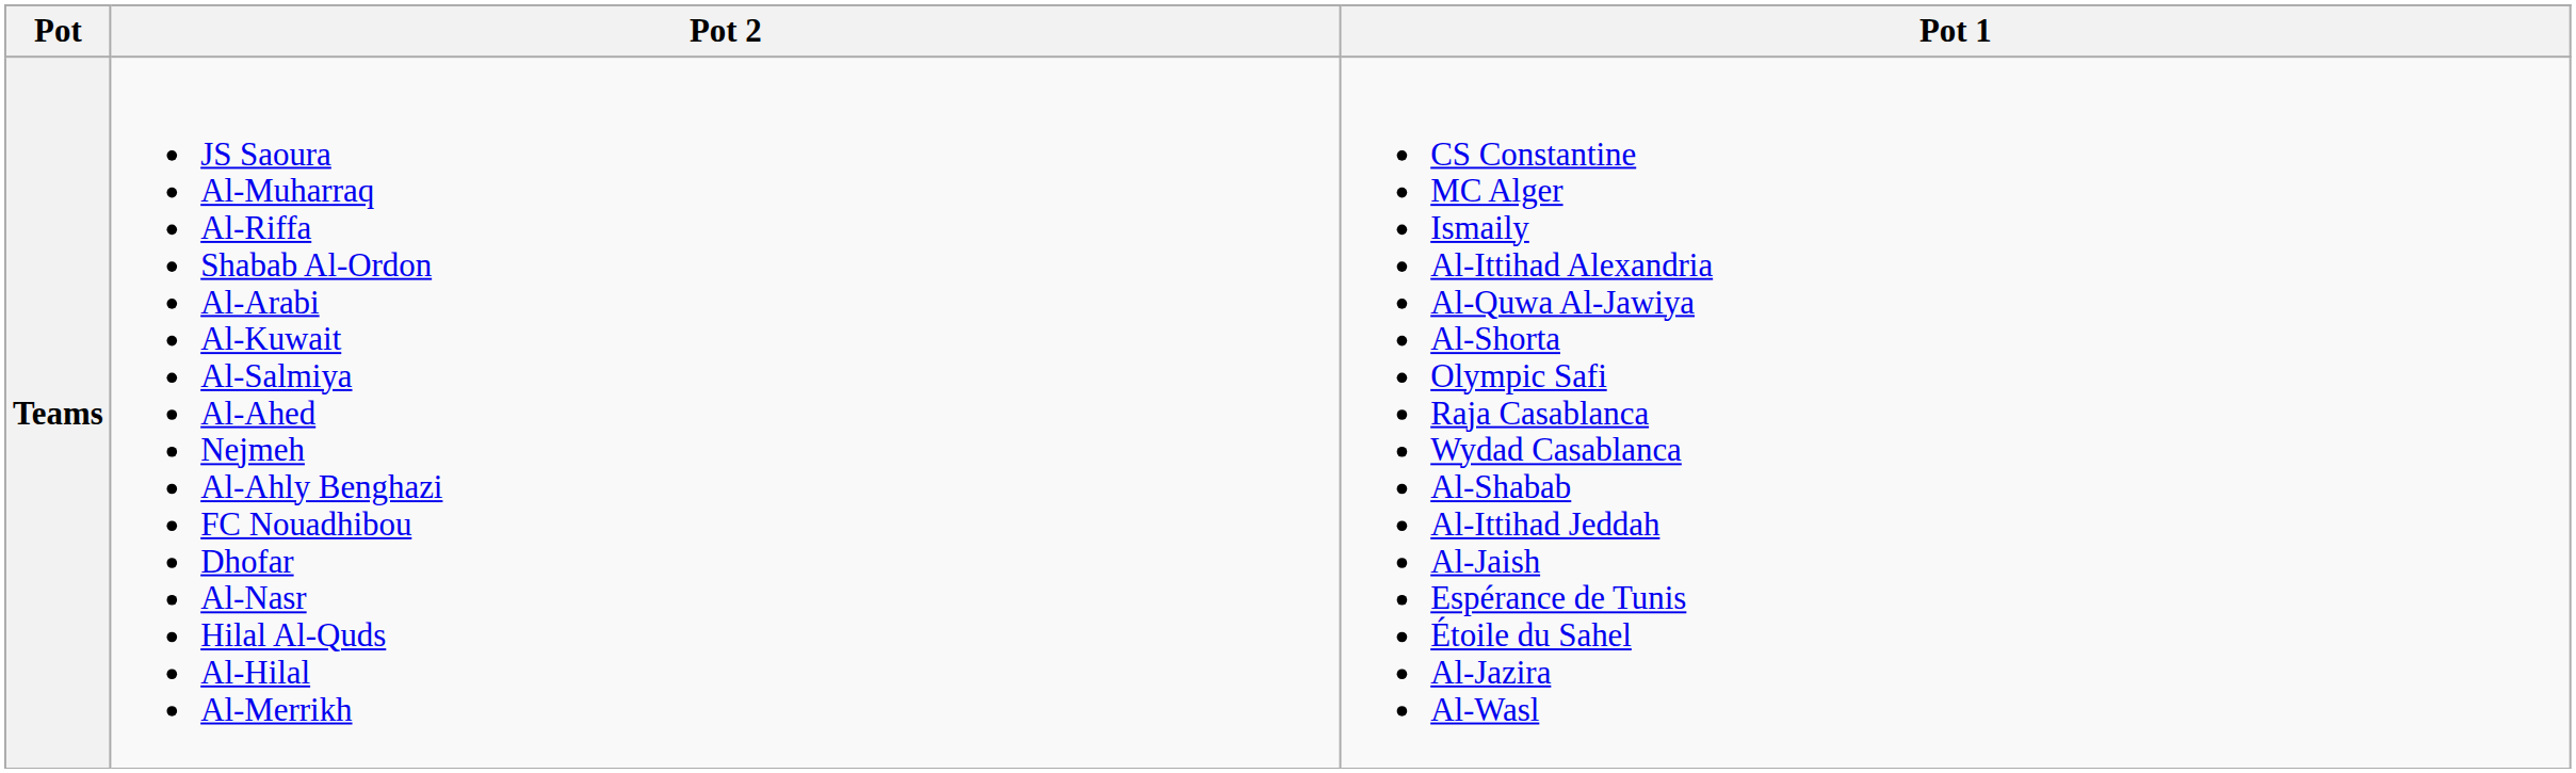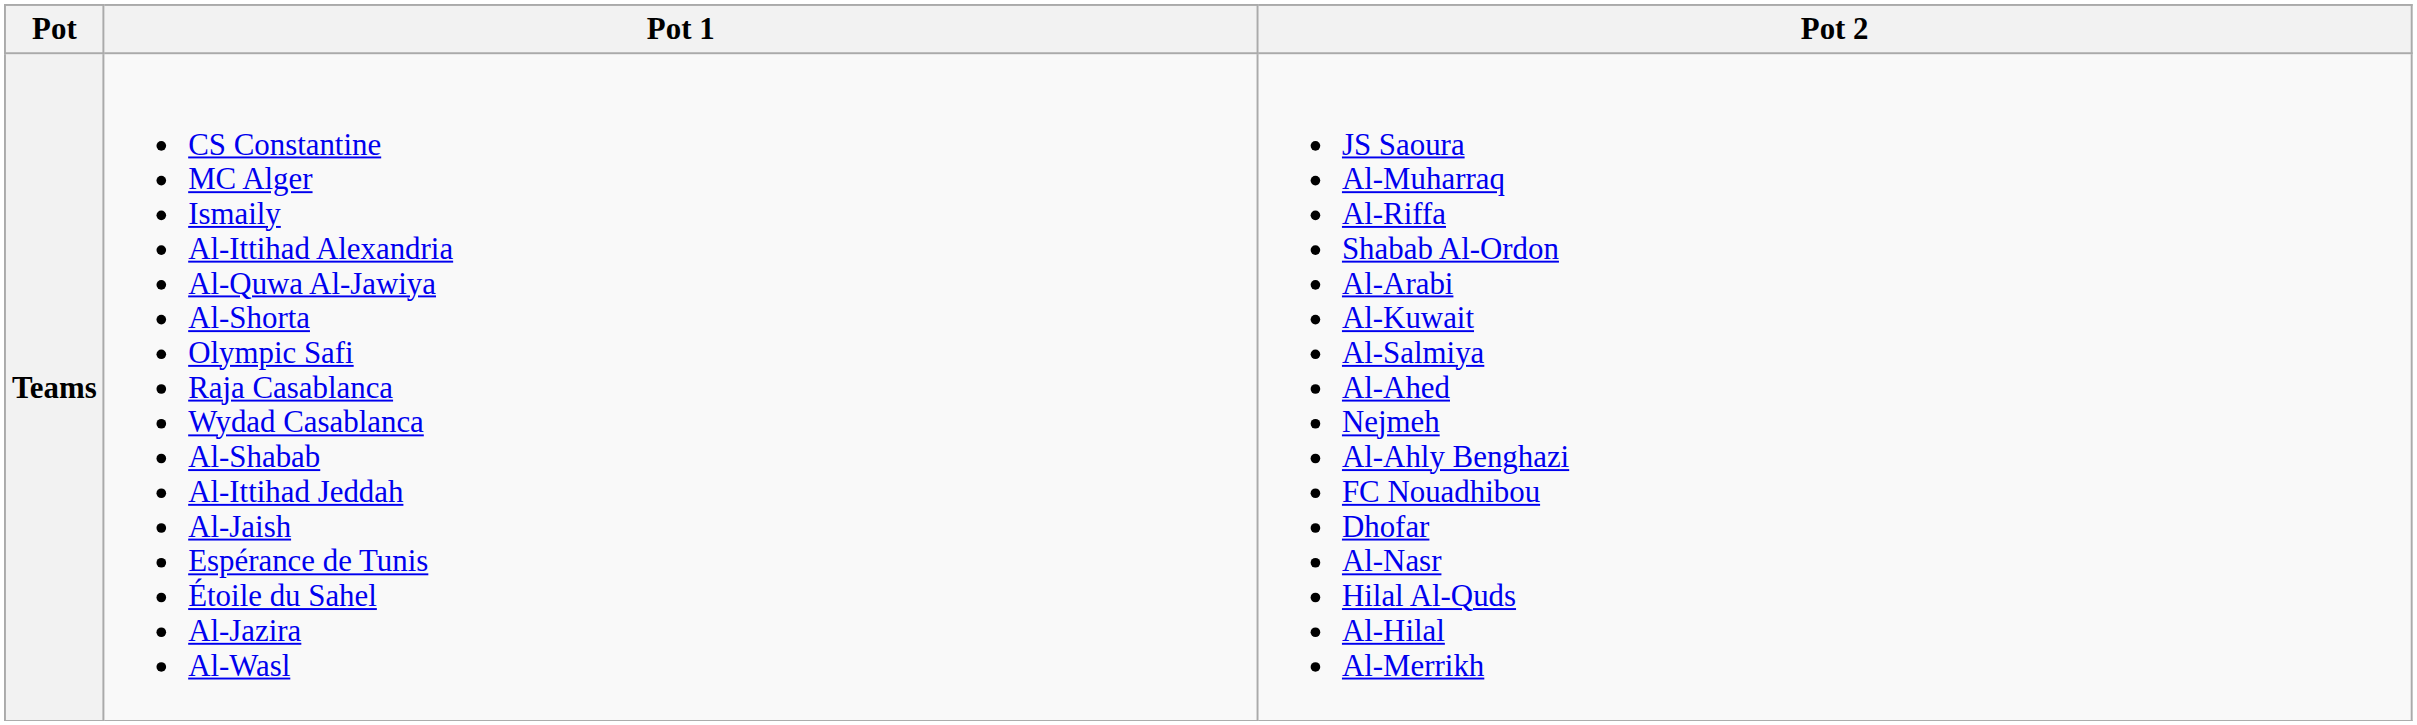columns swapped: Pot 1 <-> Pot 2
